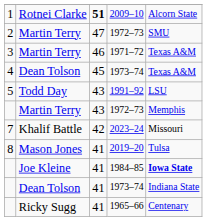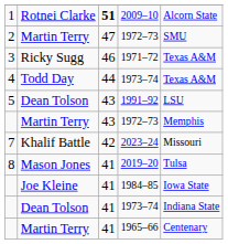1971–72 | column 2: Martin Terry -> Ricky Sugg
4 / 1973–74 | column 2: Dean Tolson -> Todd Day
4 / 1973–74 | column 3: 45 -> 44
1991–92 | column 2: Todd Day -> Dean Tolson
1984–85 | column 5: bold -> normal
1965–66 | column 2: Ricky Sugg -> Martin Terry
